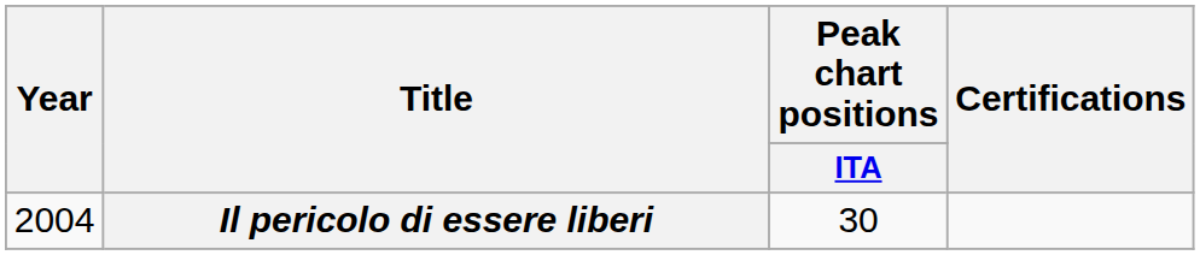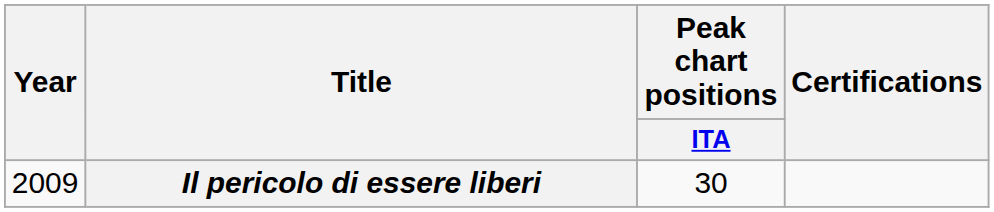Il pericolo di essere liberi | Year: 2004 -> 2009
